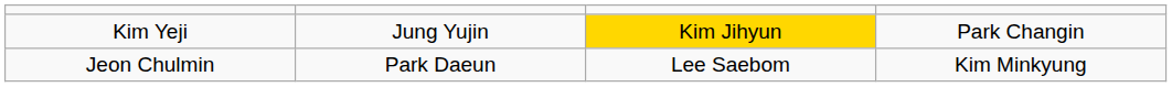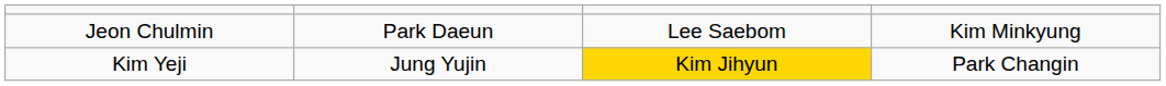rows swapped: Kim Yeji <-> Jeon Chulmin
